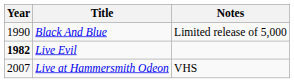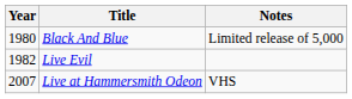Black And Blue | Year: 1990 -> 1980
Live Evil | Year: bold -> normal
